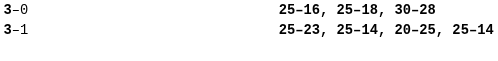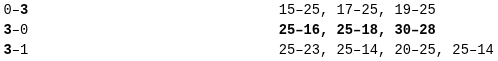+ row: 0–3 | 15–25, 17–25, 19–25
3–1 | column 4: bold -> normal
